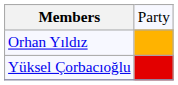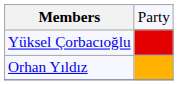rows swapped: Yüksel Çorbacıoğlu <-> Orhan Yıldız
